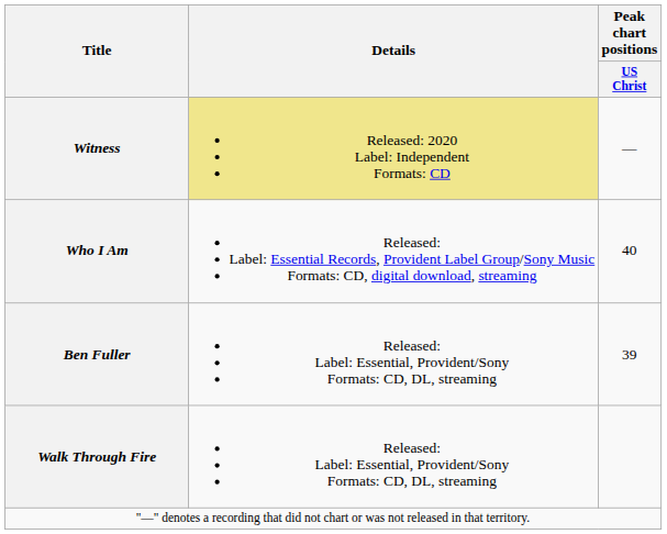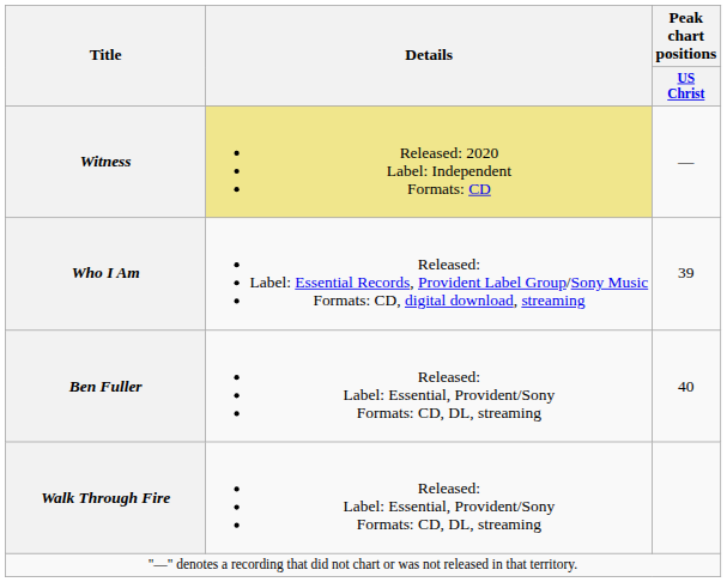Who I Am | Peak chart positions / US Christ: 40 -> 39
Ben Fuller | Peak chart positions / US Christ: 39 -> 40
